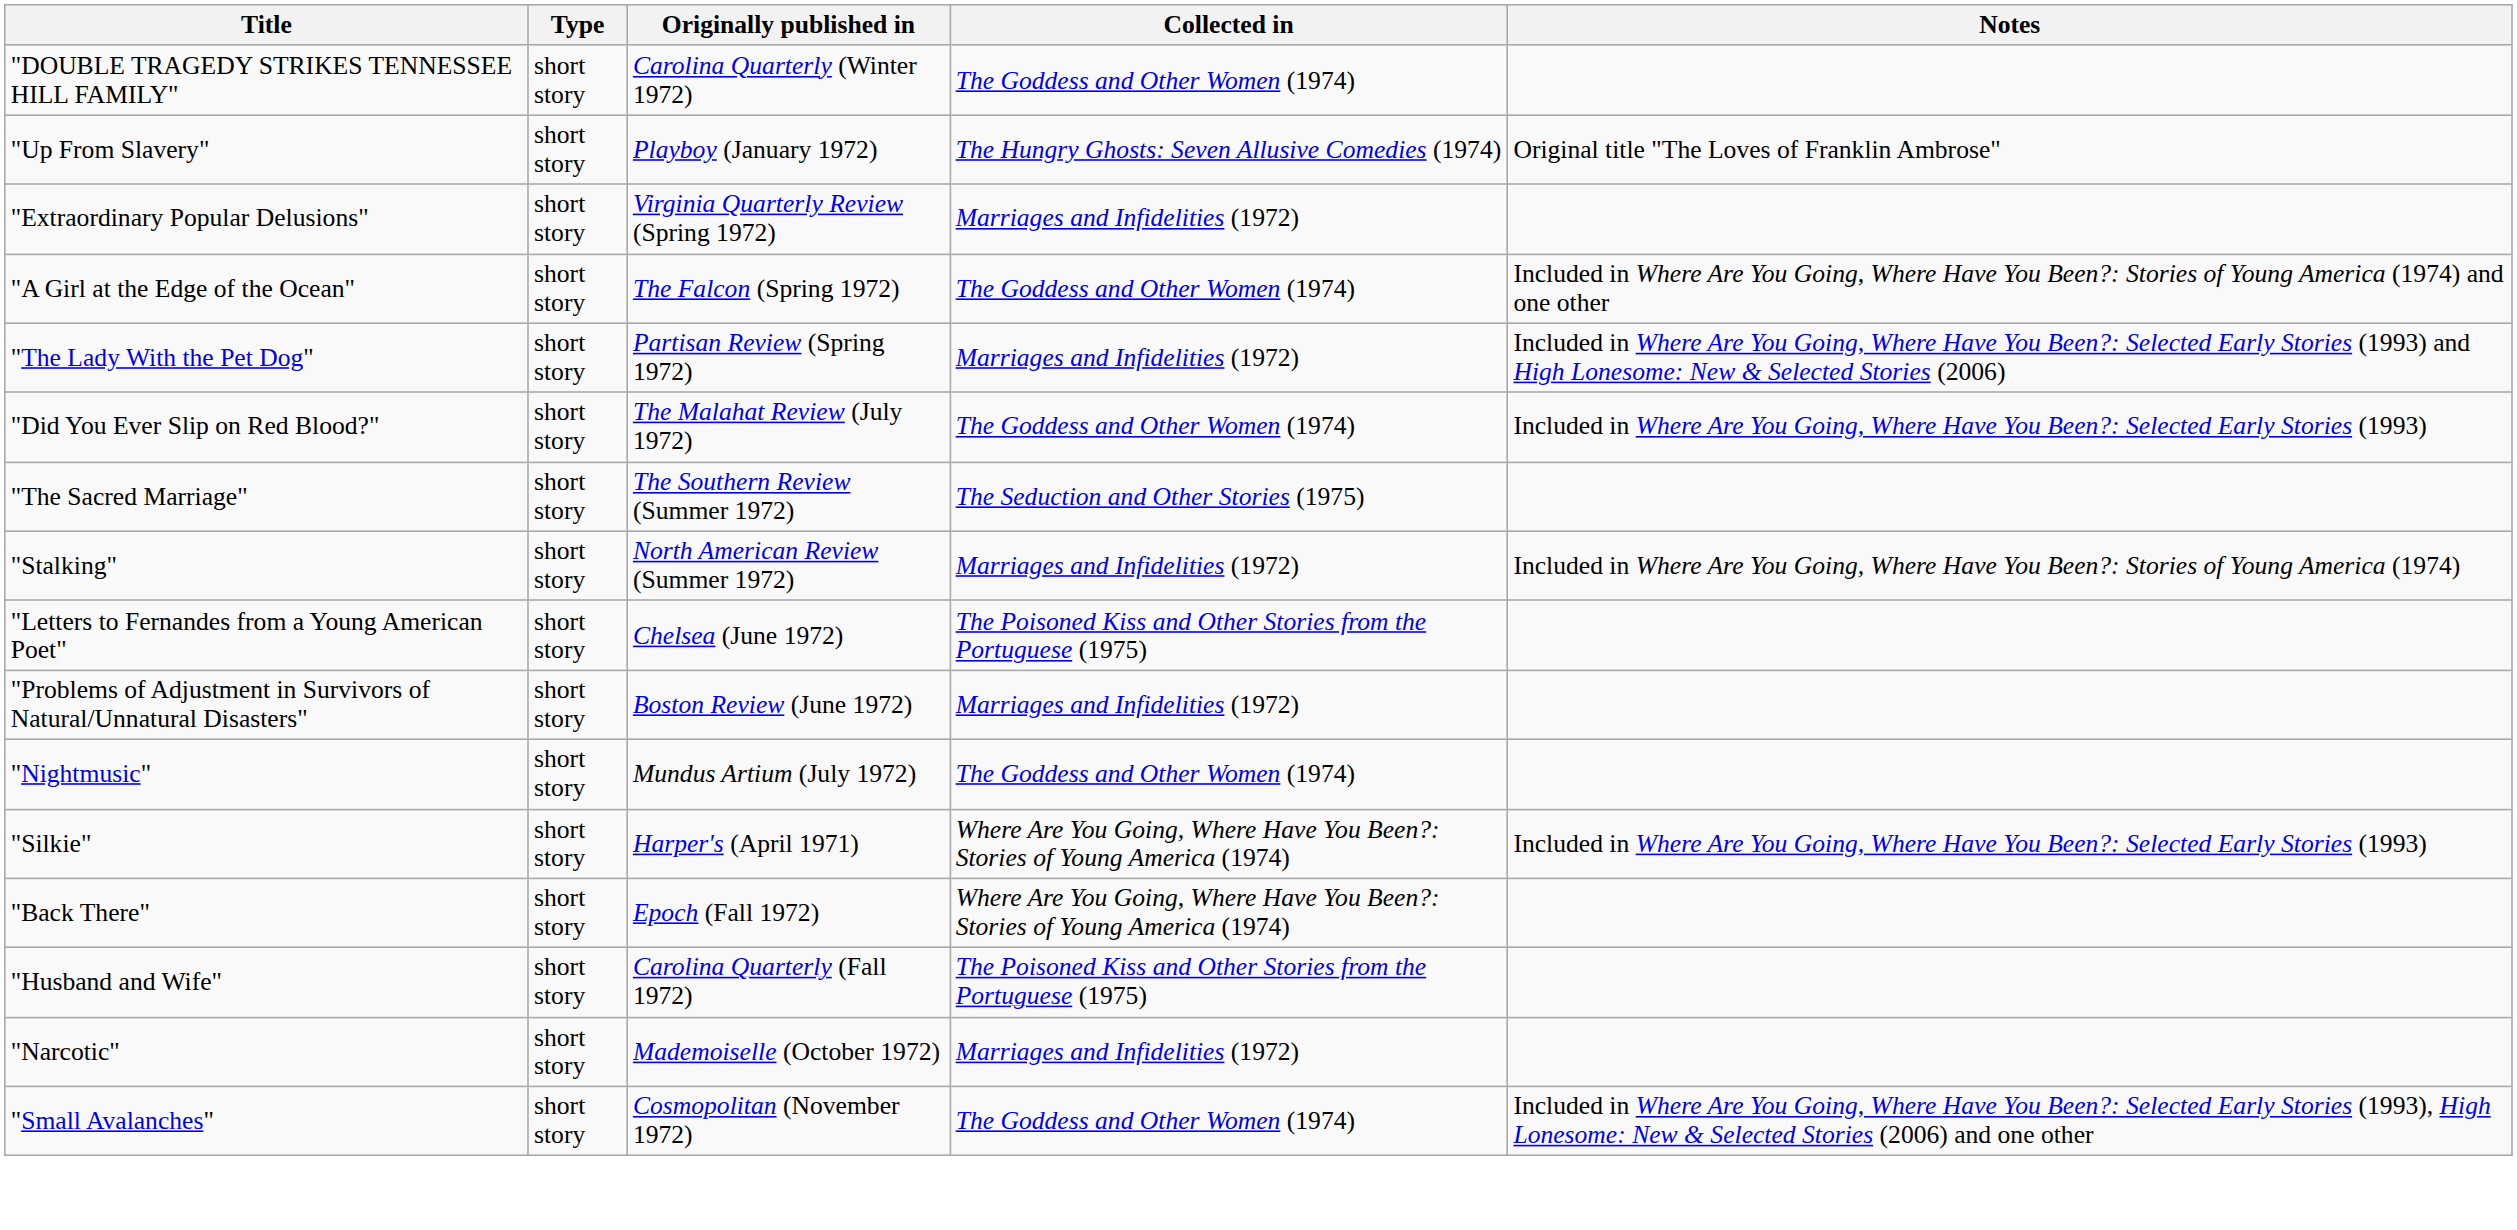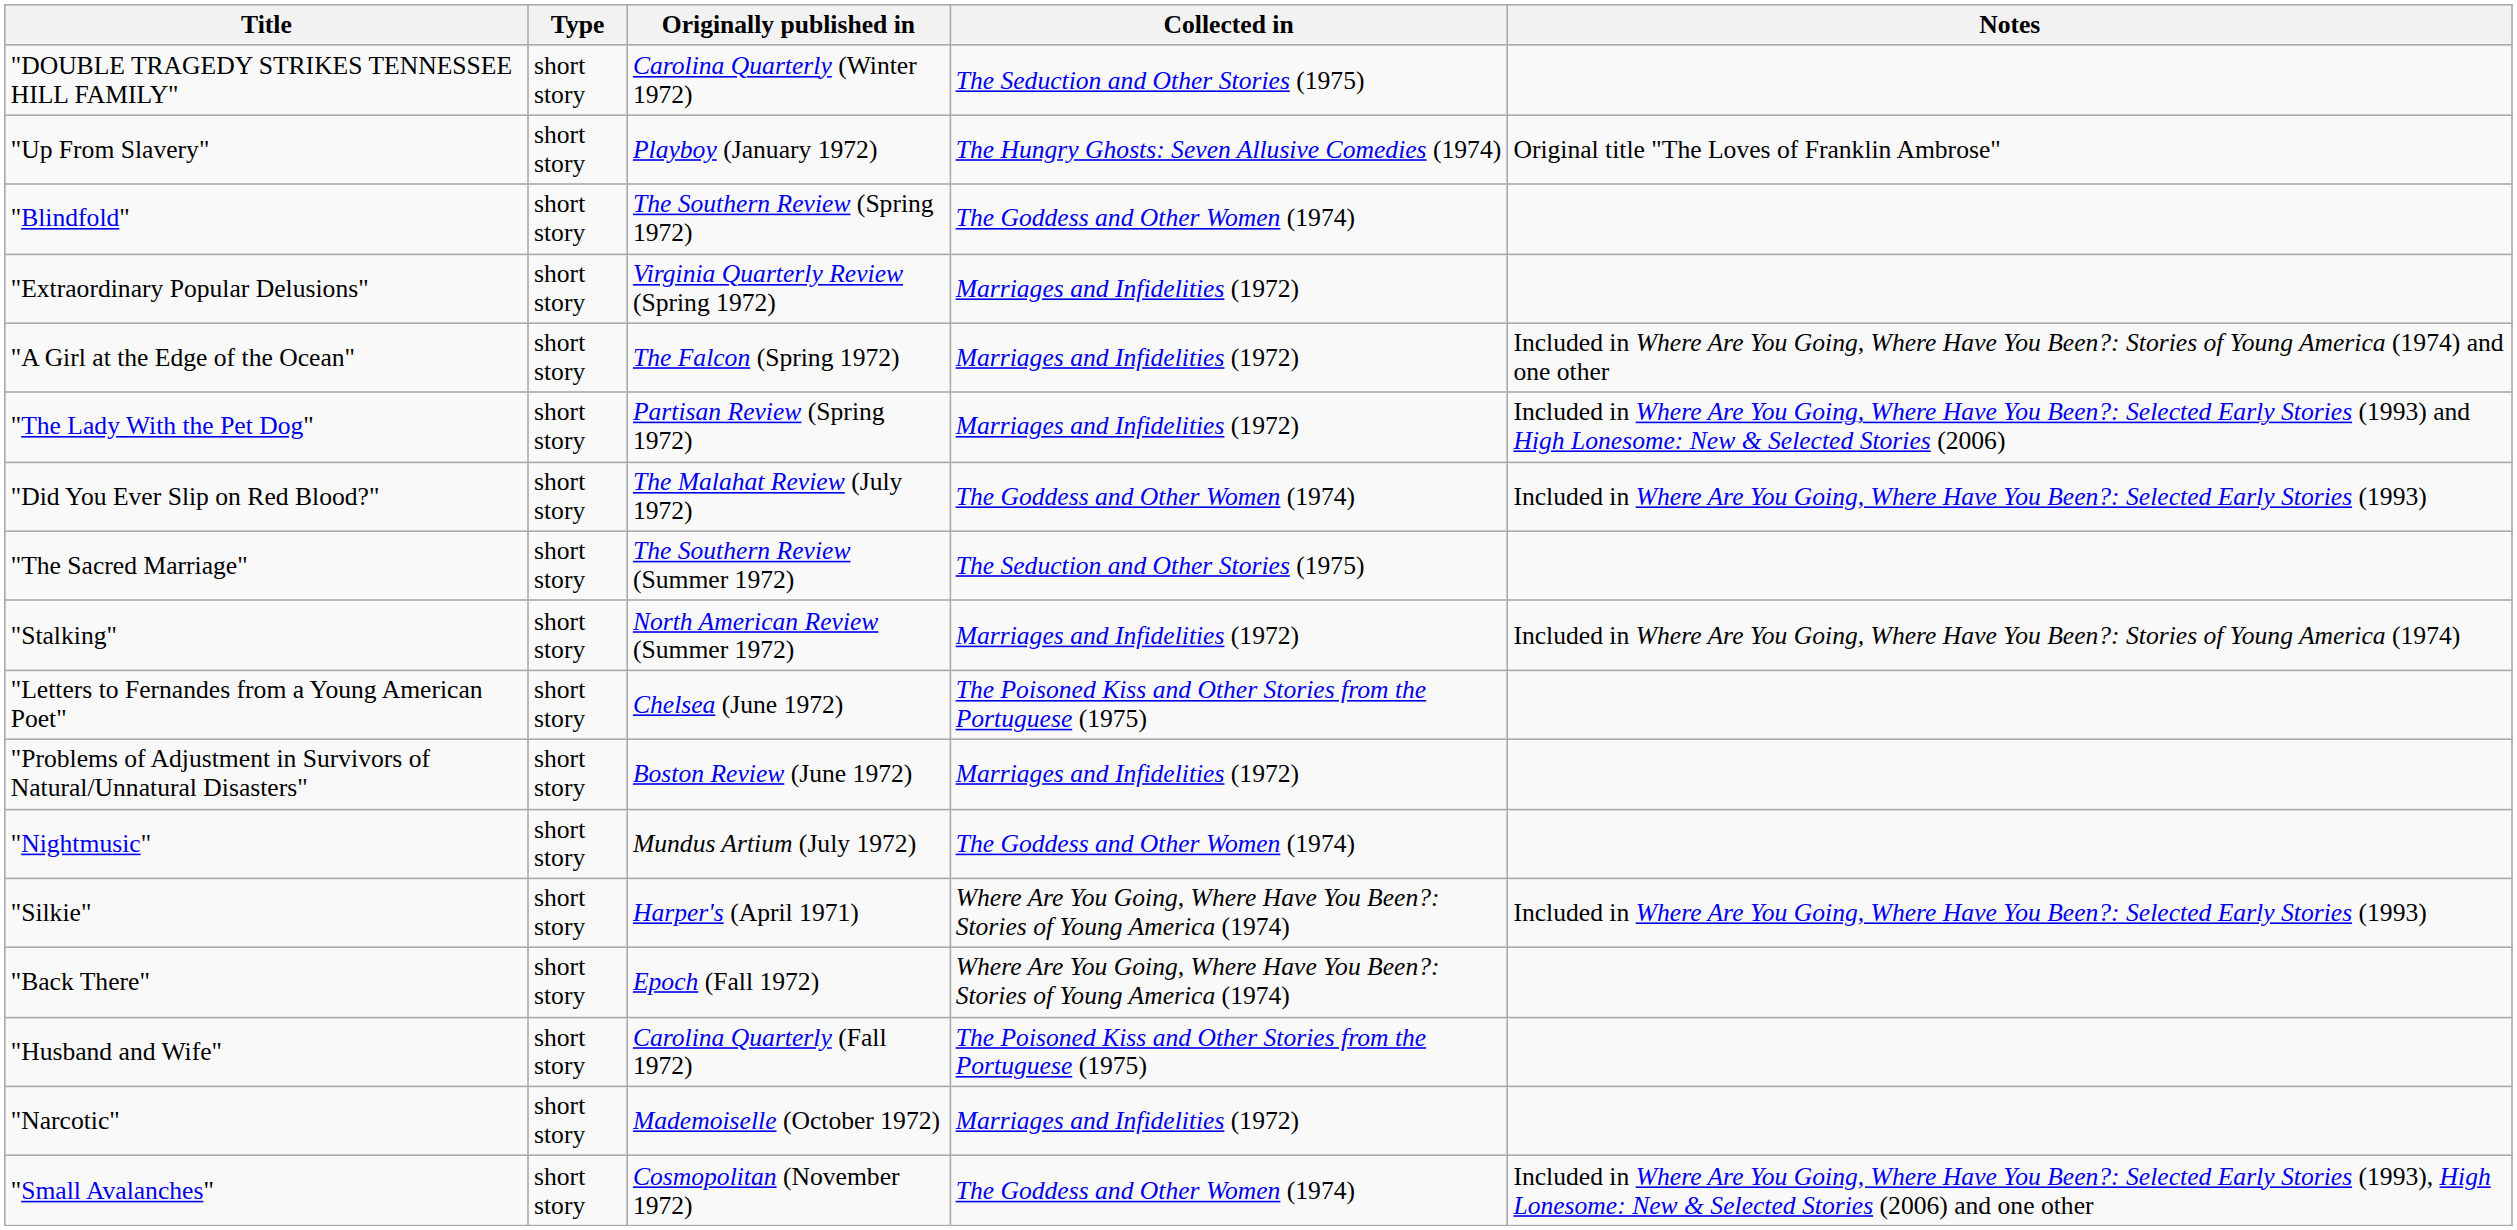"DOUBLE TRAGEDY STRIKES TENNESSEE HILL FAMILY" | Collected in: The Goddess and Other Women (1974) -> The Seduction and Other Stories (1975)
+ row: "Blindfold" | short story | The Southern Review (Spring 1972) | The Goddess and Other Women (1974)
"A Girl at the Edge of the Ocean" | Collected in: The Goddess and Other Women (1974) -> Marriages and Infidelities (1972)
